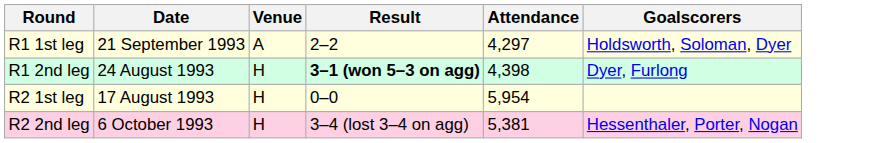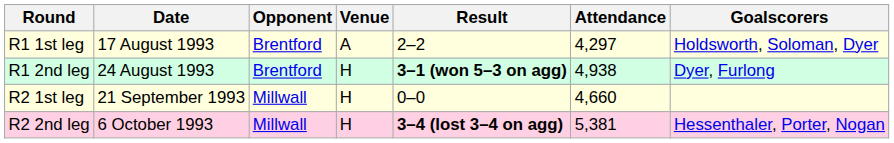+ column: Opponent | Brentford | Brentford | Millwall | Millwall
R1 1st leg | Date: 21 September 1993 -> 17 August 1993
R1 2nd leg | Attendance: 4,398 -> 4,938
R2 1st leg | Date: 17 August 1993 -> 21 September 1993
R2 1st leg | Attendance: 5,954 -> 4,660
R2 2nd leg | Result: normal -> bold
